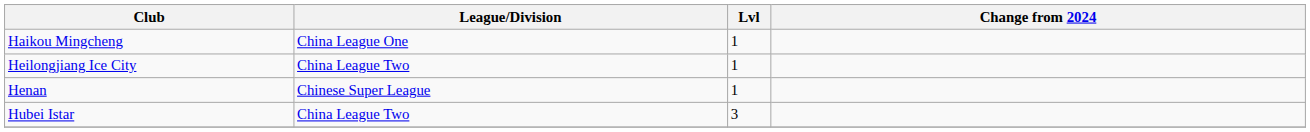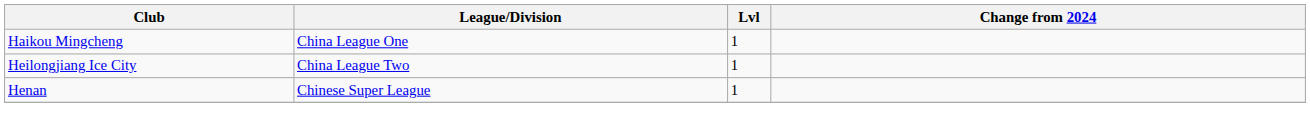- row: Hubei Istar | China League Two | 3
